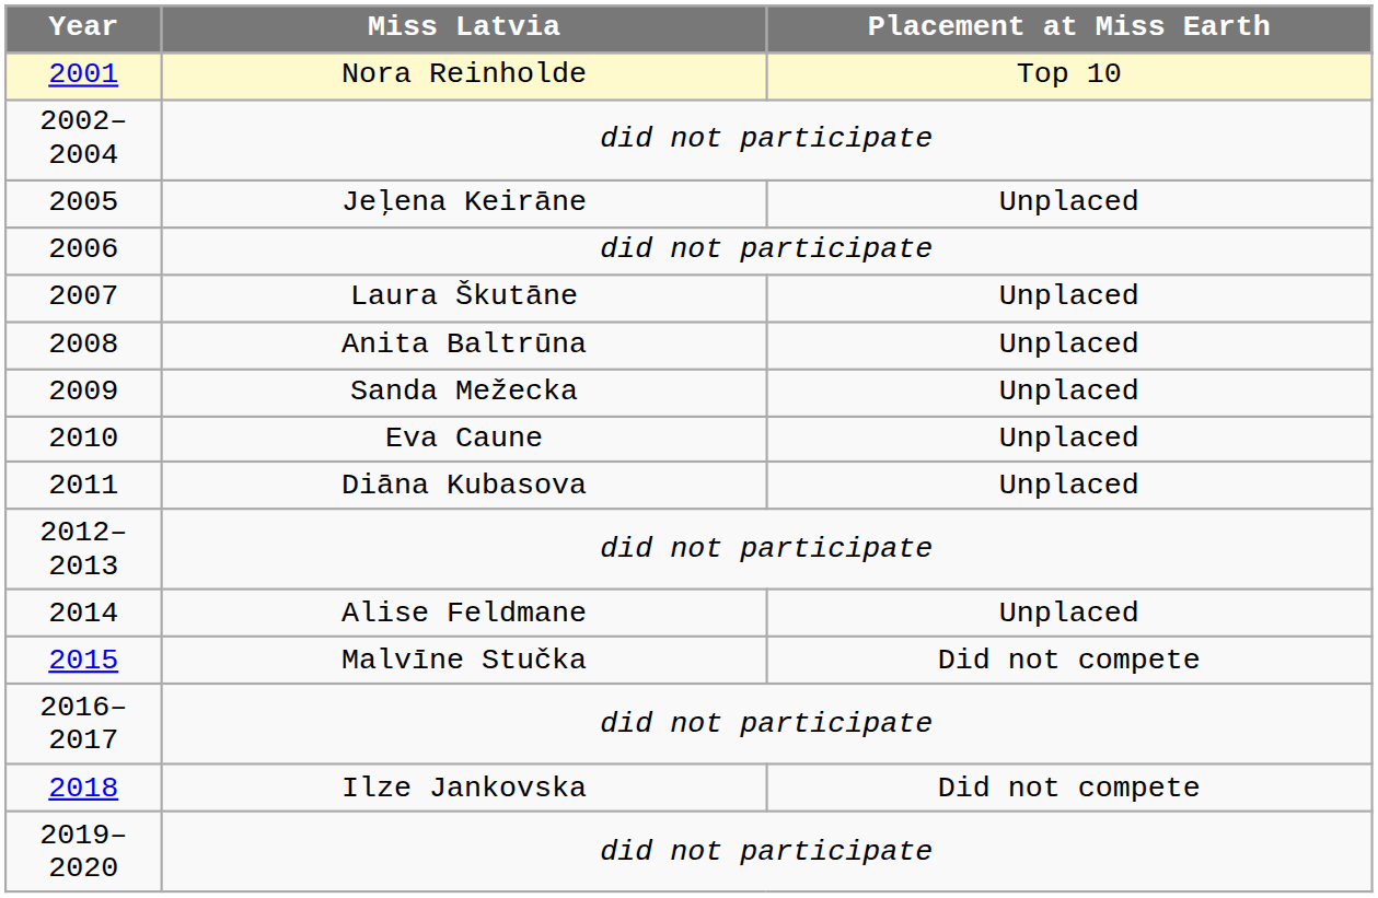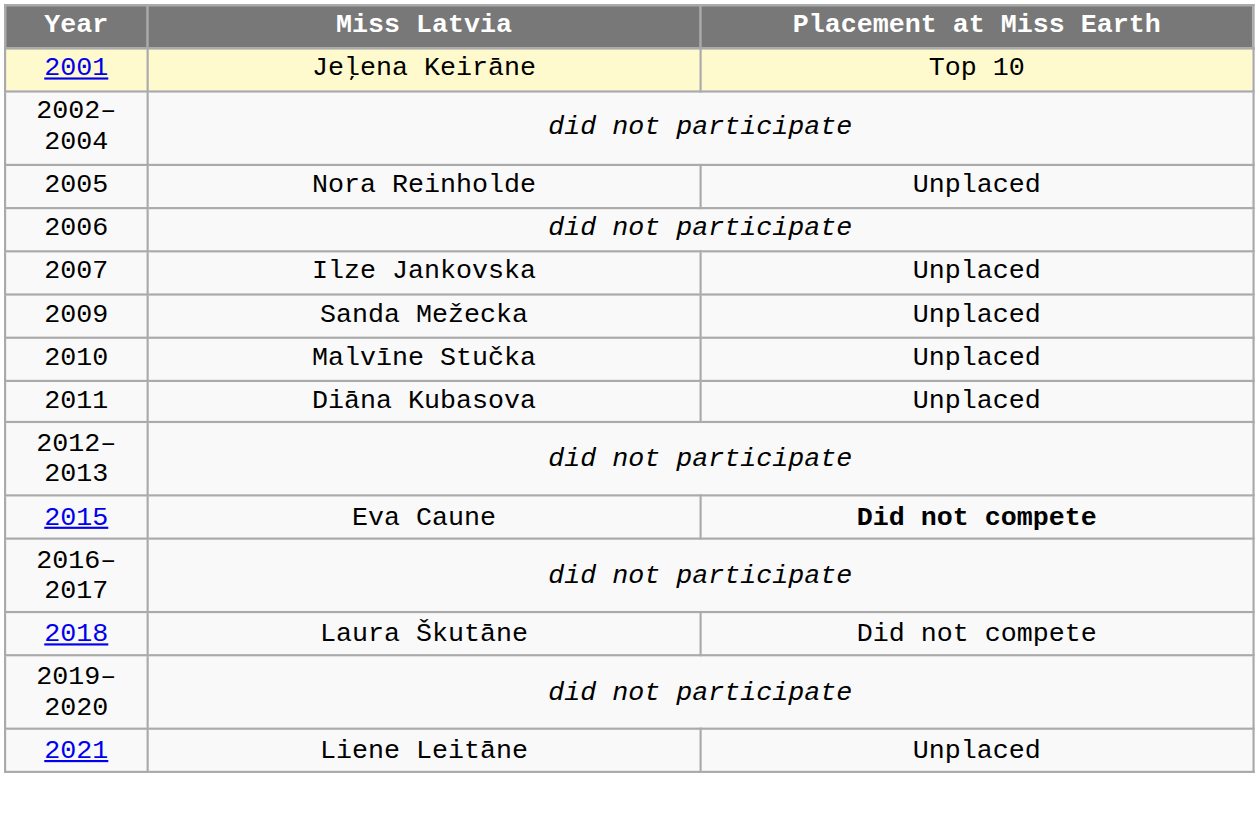2001 | Miss Latvia: Nora Reinholde -> Jeļena Keirāne
2005 | Miss Latvia: Jeļena Keirāne -> Nora Reinholde
2007 | Miss Latvia: Laura Škutāne -> Ilze Jankovska
- row: 2008 | Anita Baltrūna | Unplaced
2010 | Miss Latvia: Eva Caune -> Malvīne Stučka
- row: 2014 | Alise Feldmane | Unplaced
2015 | Miss Latvia: Malvīne Stučka -> Eva Caune
2015 | Placement at Miss Earth: normal -> bold
2018 | Miss Latvia: Ilze Jankovska -> Laura Škutāne
+ row: 2021 | Liene Leitāne | Unplaced
